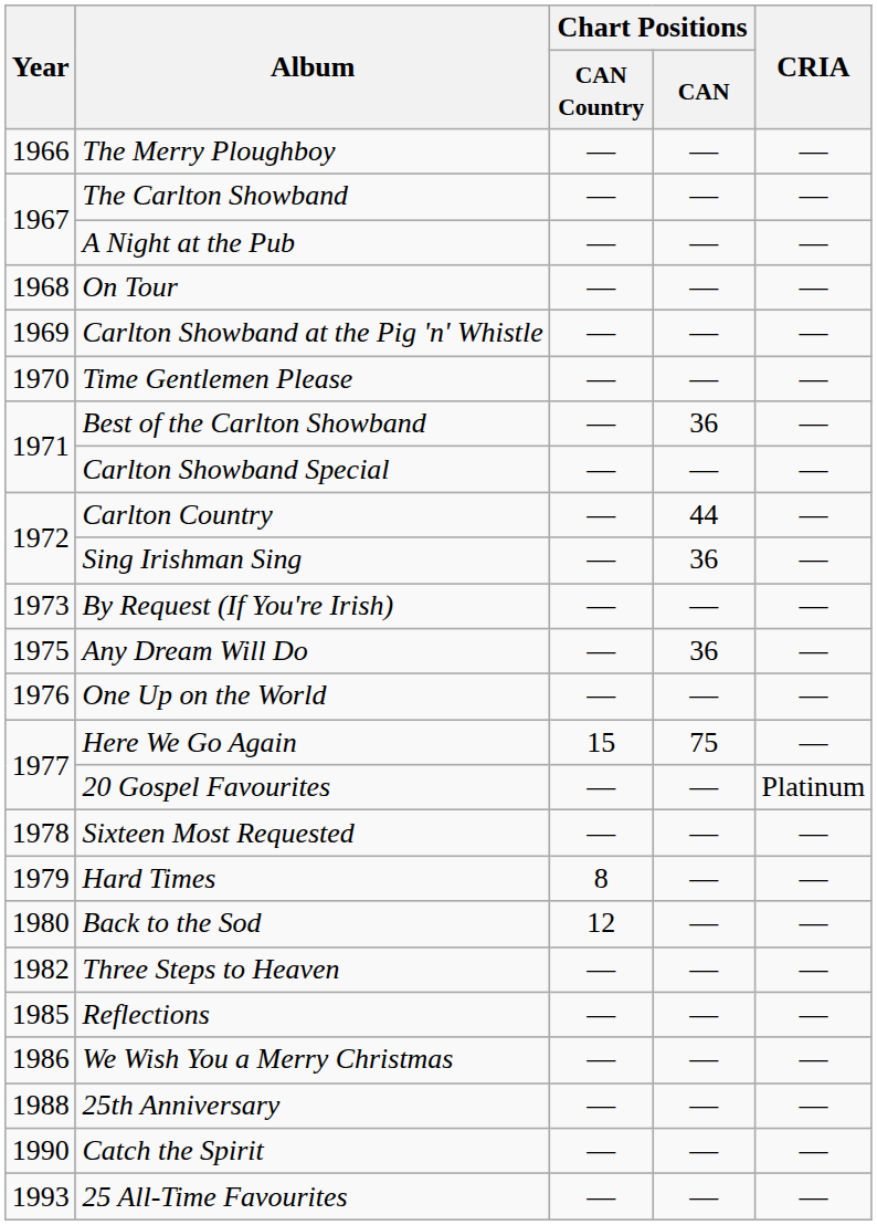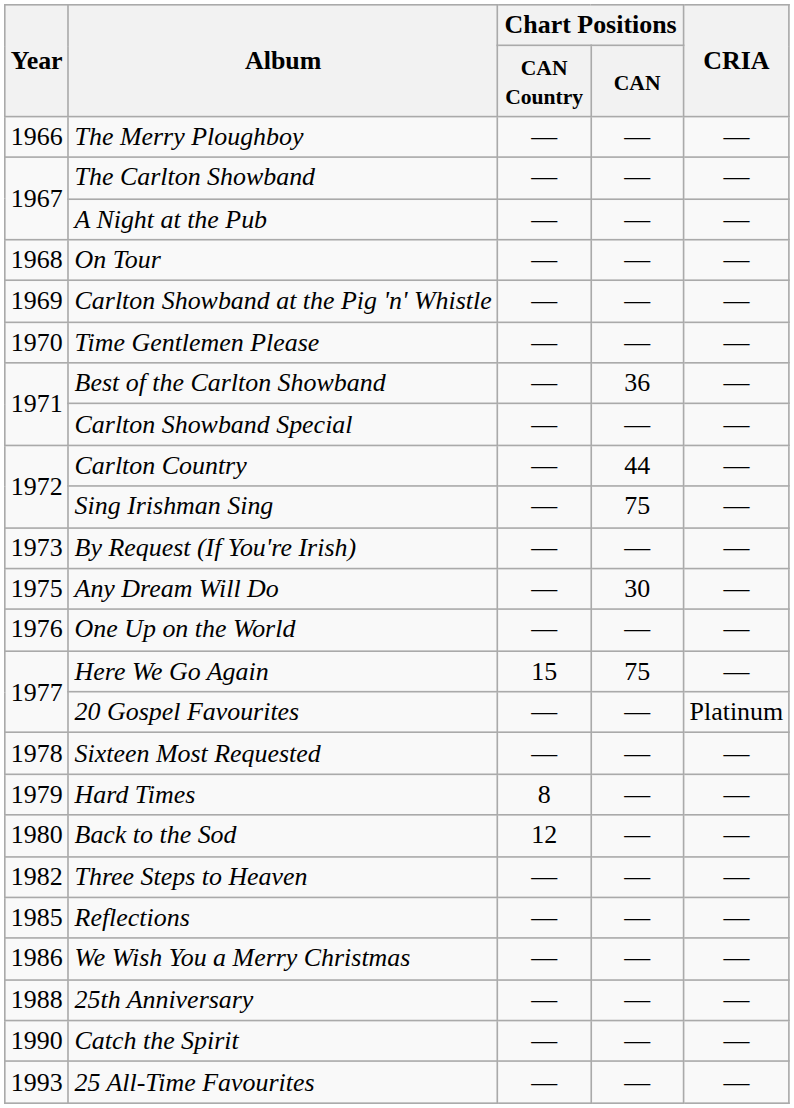Sing Irishman Sing | Chart Positions / CAN: 36 -> 75
Any Dream Will Do | Chart Positions / CAN: 36 -> 30
